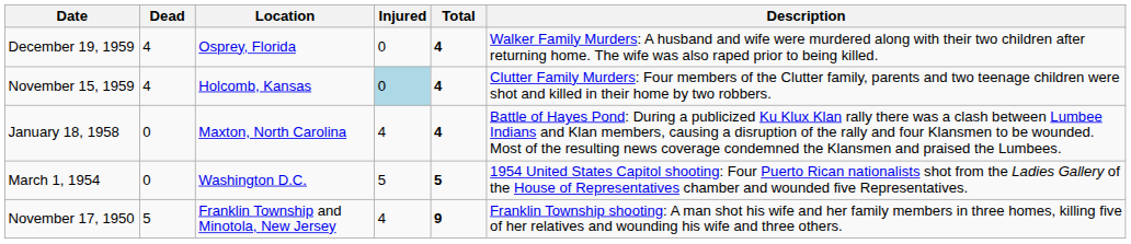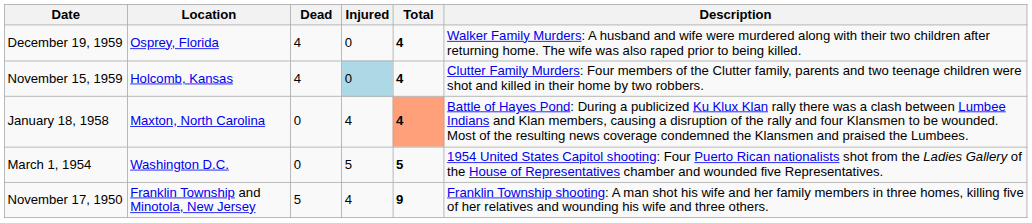columns swapped: Location <-> Dead
January 18, 1958 | Total: no background -> lightsalmon background
